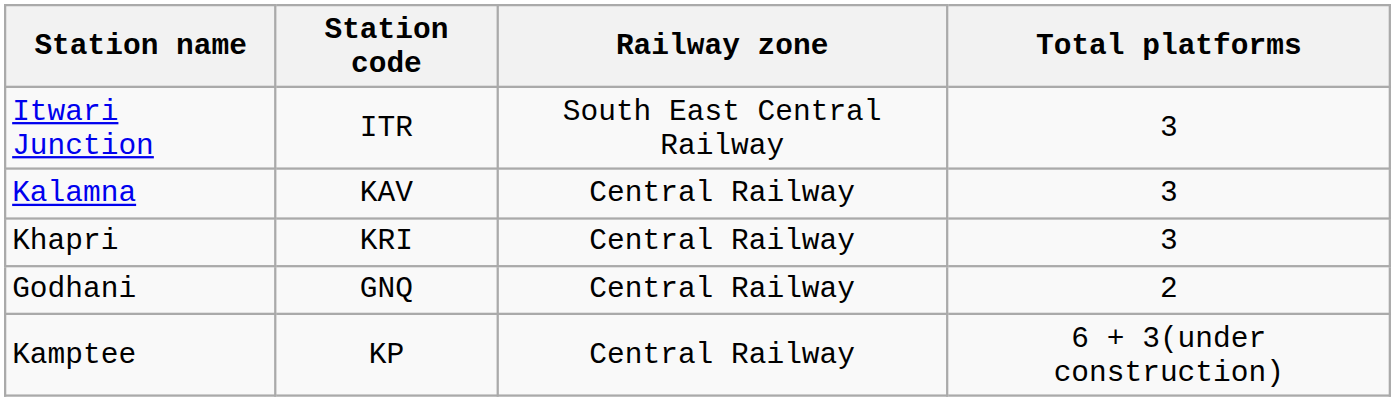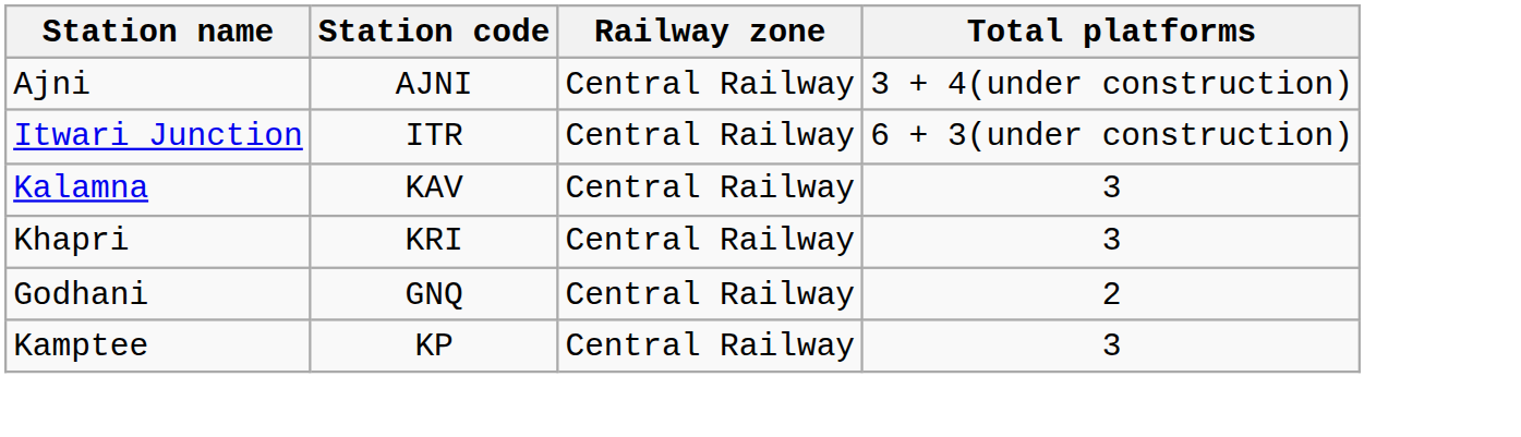+ row: Ajni | AJNI | Central Railway | 3 + 4(under construction)
Itwari Junction | Railway zone: South East Central Railway -> Central Railway
Itwari Junction | Total platforms: 3 -> 6 + 3(under construction)
Kamptee | Total platforms: 6 + 3(under construction) -> 3
